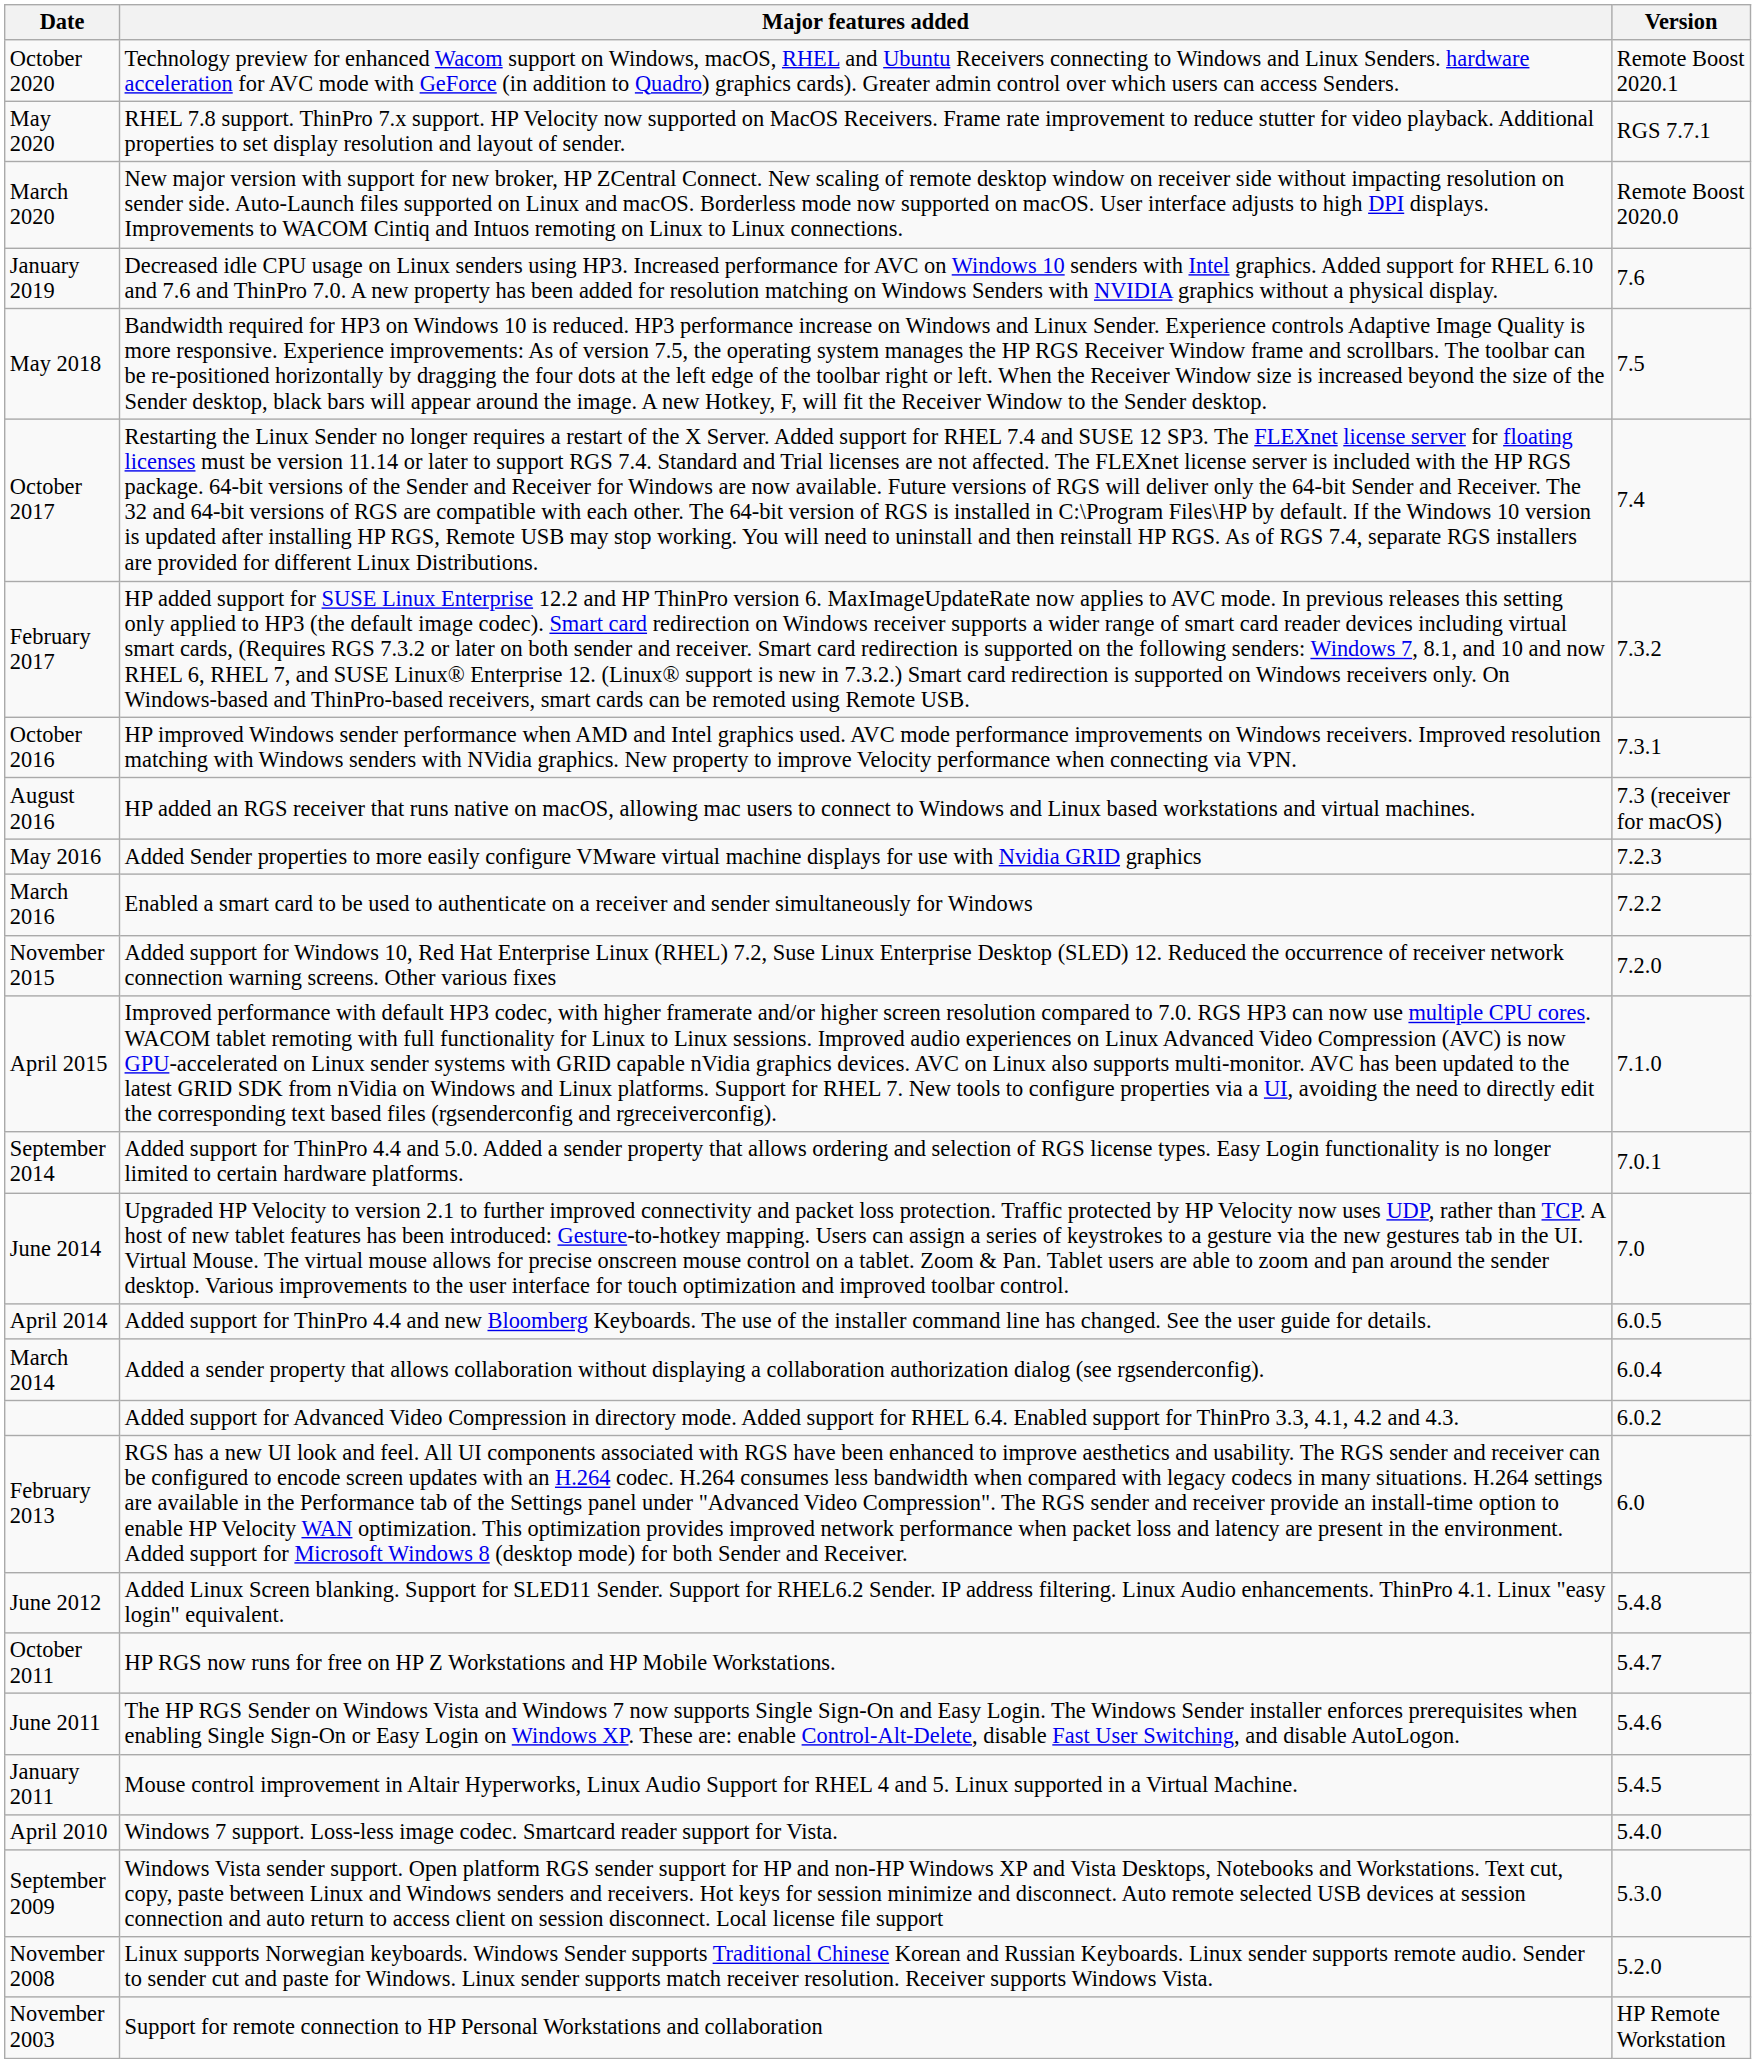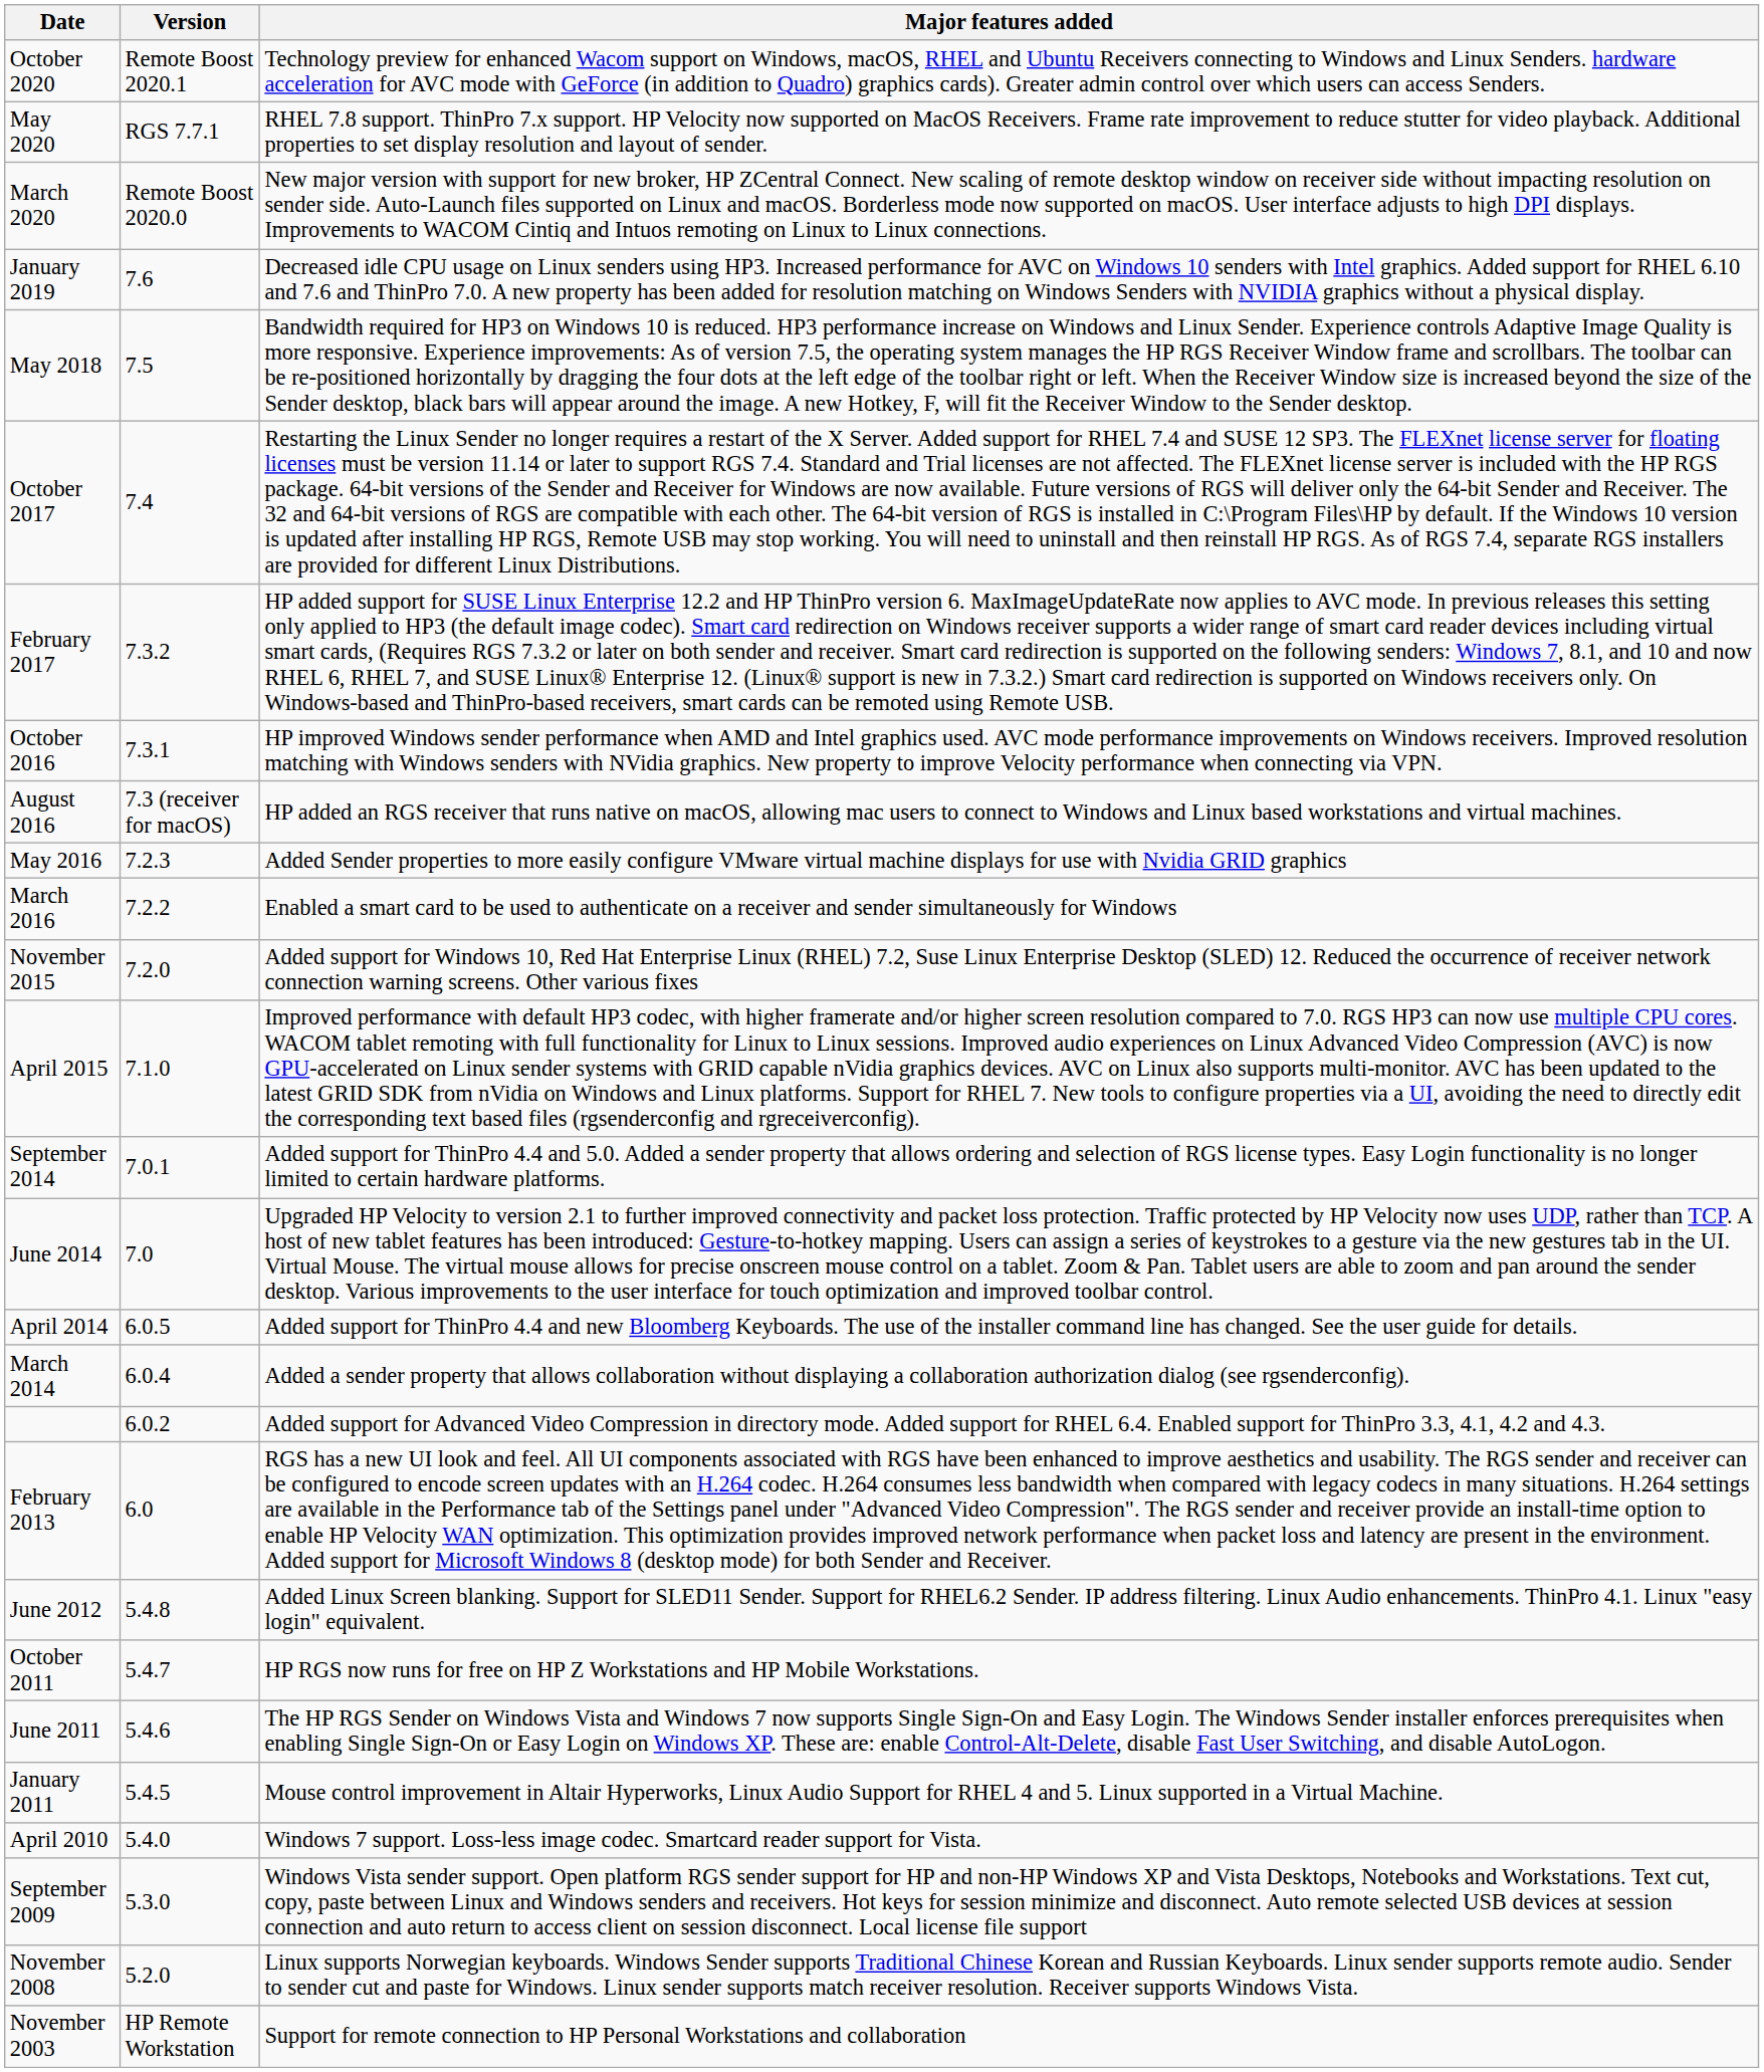columns swapped: Version <-> Major features added
